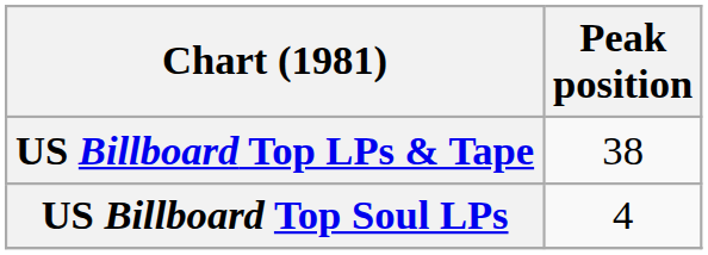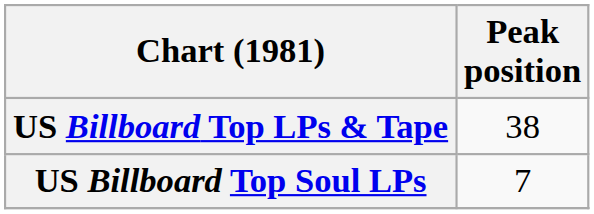US Billboard Top Soul LPs | Peak position: 4 -> 7
